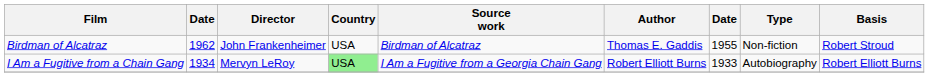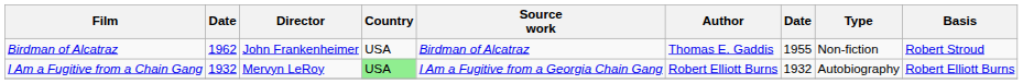I Am a Fugitive from a Chain Gang | column 2: 1934 -> 1932
I Am a Fugitive from a Chain Gang | column 7: 1933 -> 1932
